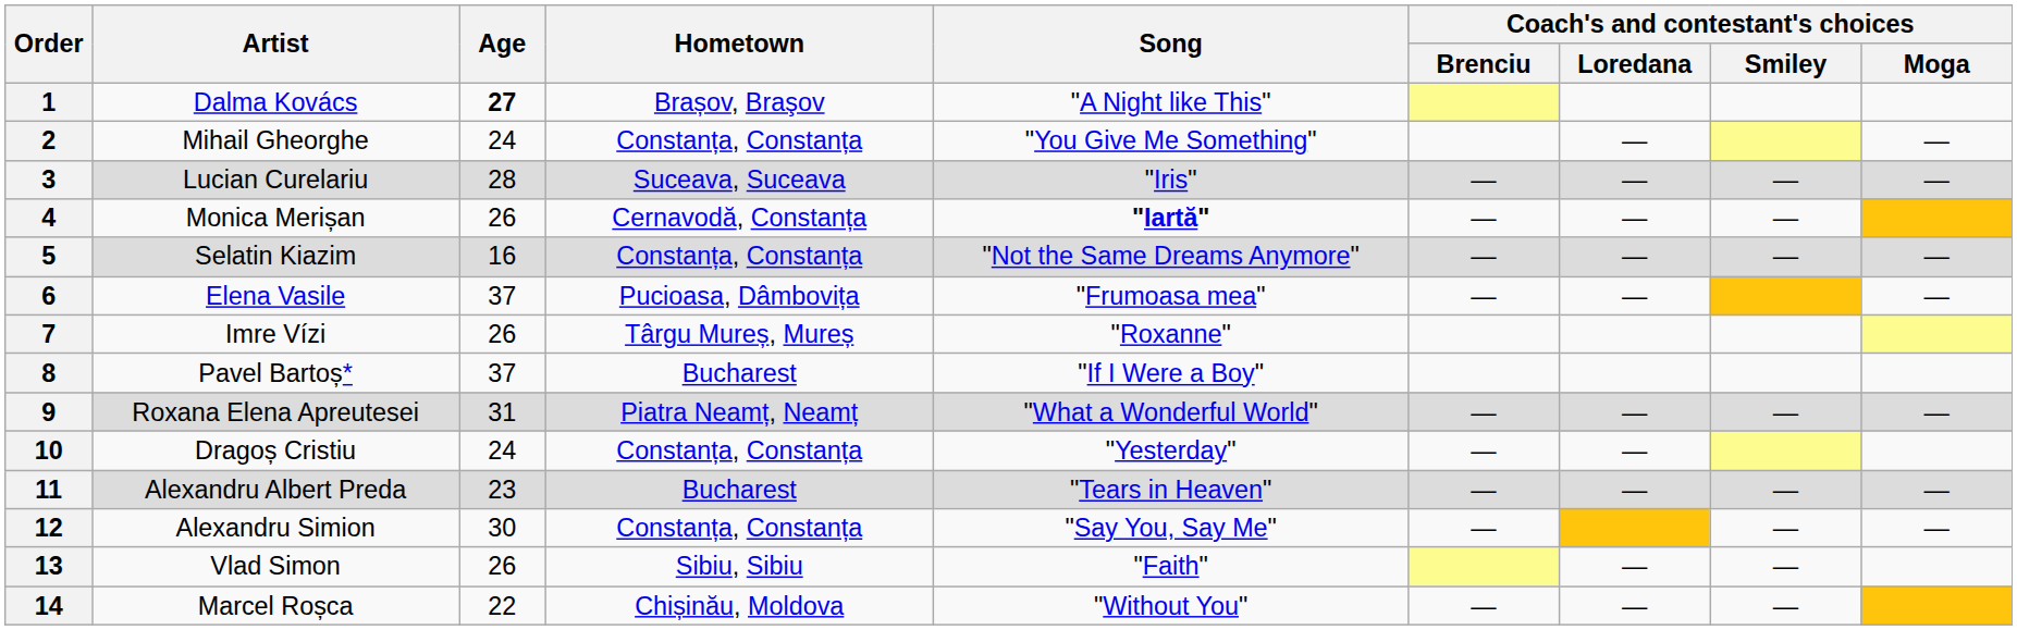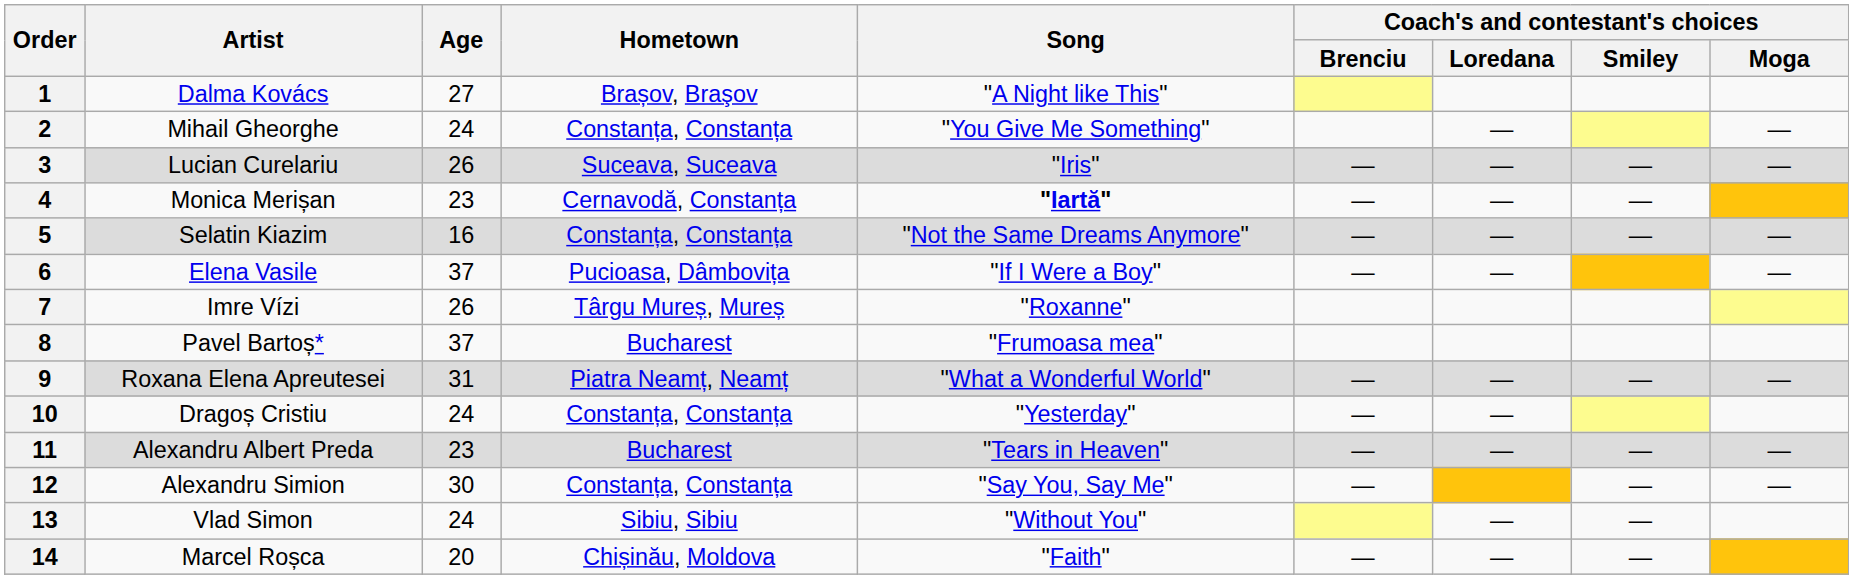1 | Age: bold -> normal
3 | Age: 28 -> 26
4 | Age: 26 -> 23
6 | Song: "Frumoasa mea" -> "If I Were a Boy"
8 | Song: "If I Were a Boy" -> "Frumoasa mea"
13 | Age: 26 -> 24
13 | Song: "Faith" -> "Without You"
14 | Age: 22 -> 20
14 | Song: "Without You" -> "Faith"
